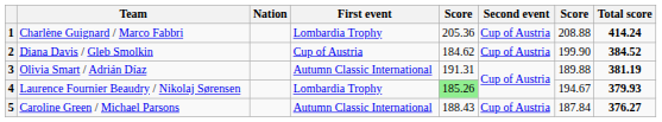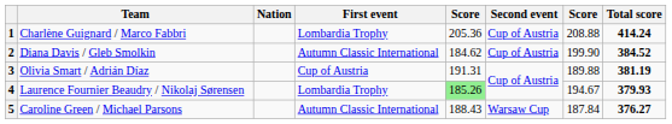2 | First event: Cup of Austria -> Autumn Classic International
3 | First event: Autumn Classic International -> Cup of Austria
5 | Second event: Cup of Austria -> Warsaw Cup
